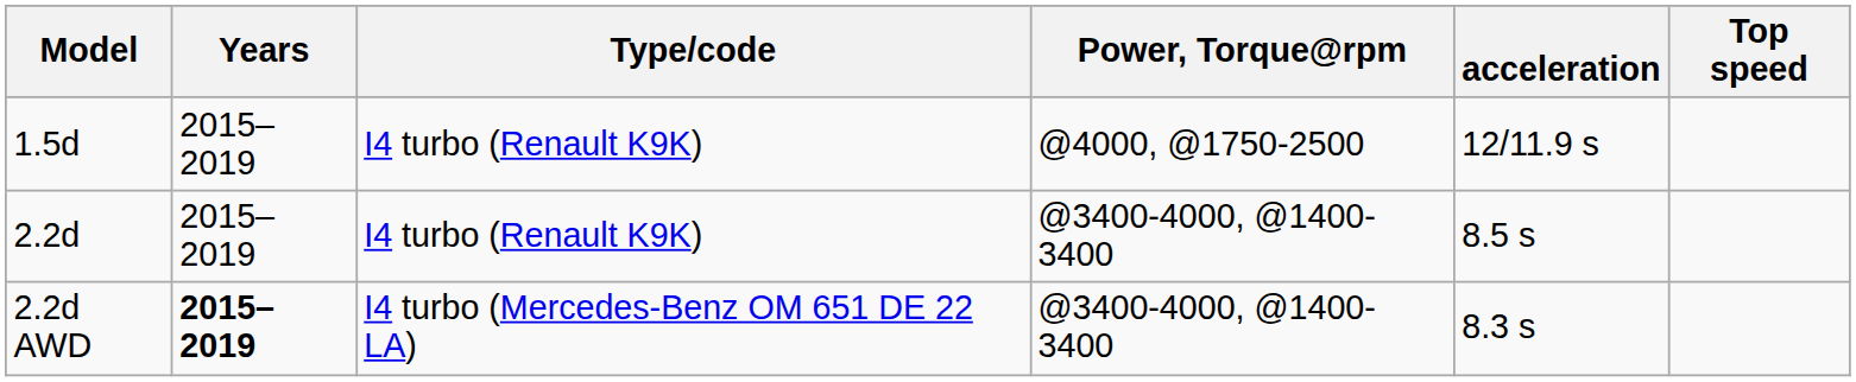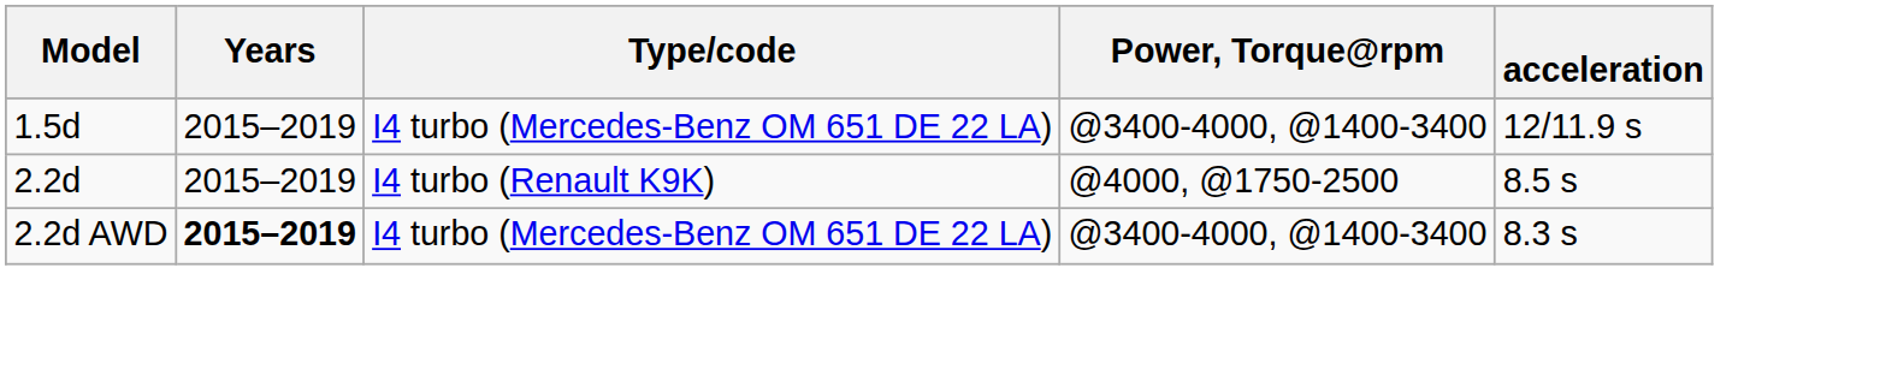- column: Top speed
1.5d | Type/code: I4 turbo (Renault K9K) -> I4 turbo (Mercedes-Benz OM 651 DE 22 LA)
1.5d | Power, Torque@rpm: @4000, @1750-2500 -> @3400-4000, @1400-3400
2.2d | Power, Torque@rpm: @3400-4000, @1400-3400 -> @4000, @1750-2500
